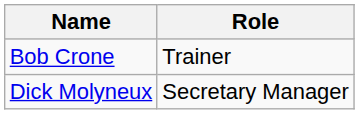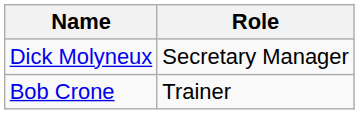rows swapped: Dick Molyneux <-> Bob Crone
